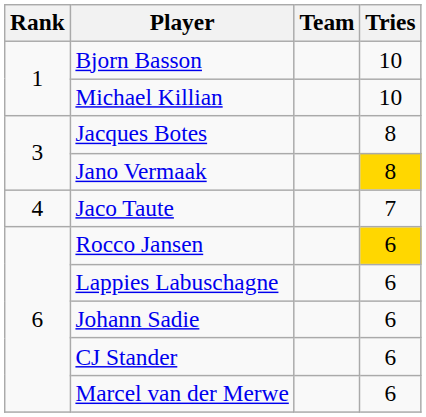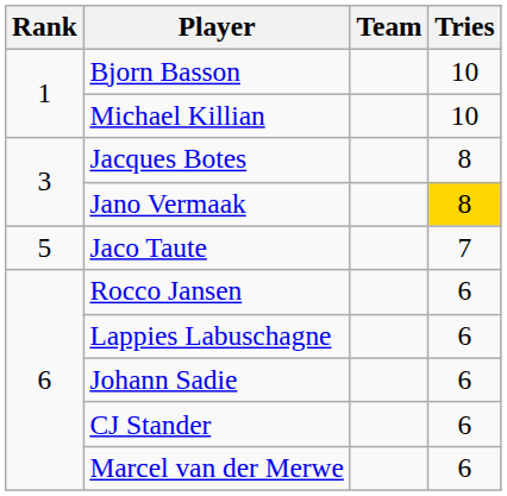Jaco Taute | Rank: 4 -> 5
Rocco Jansen | Tries: gold background -> no background
